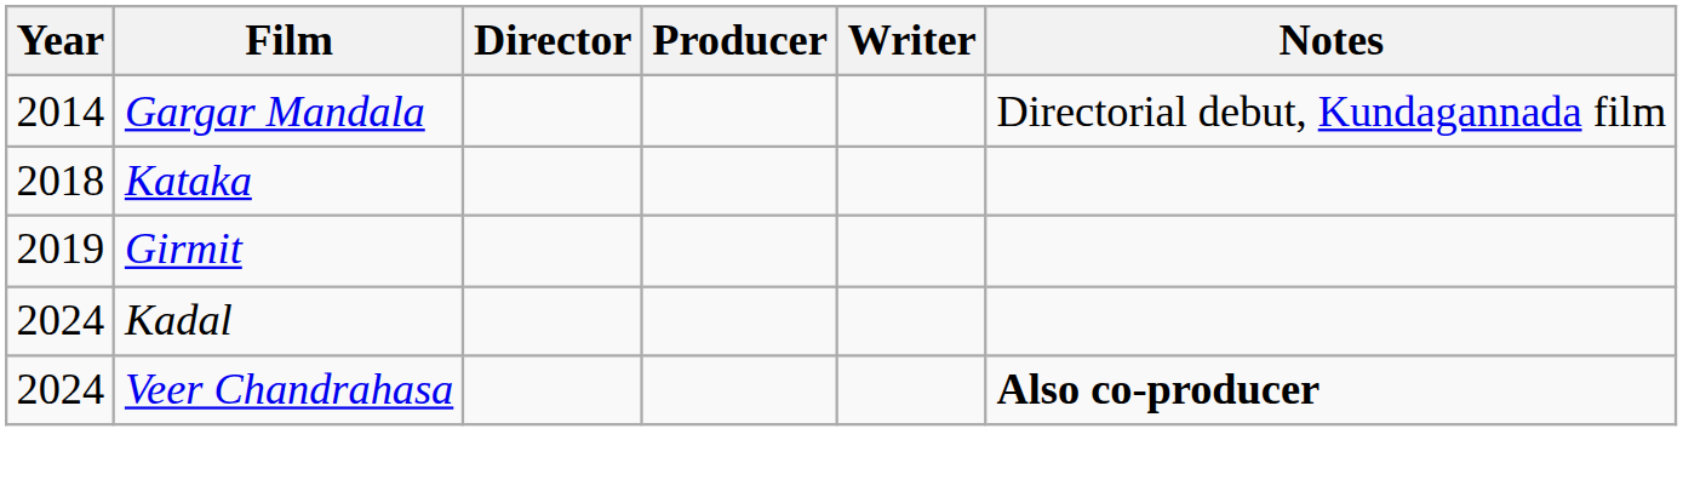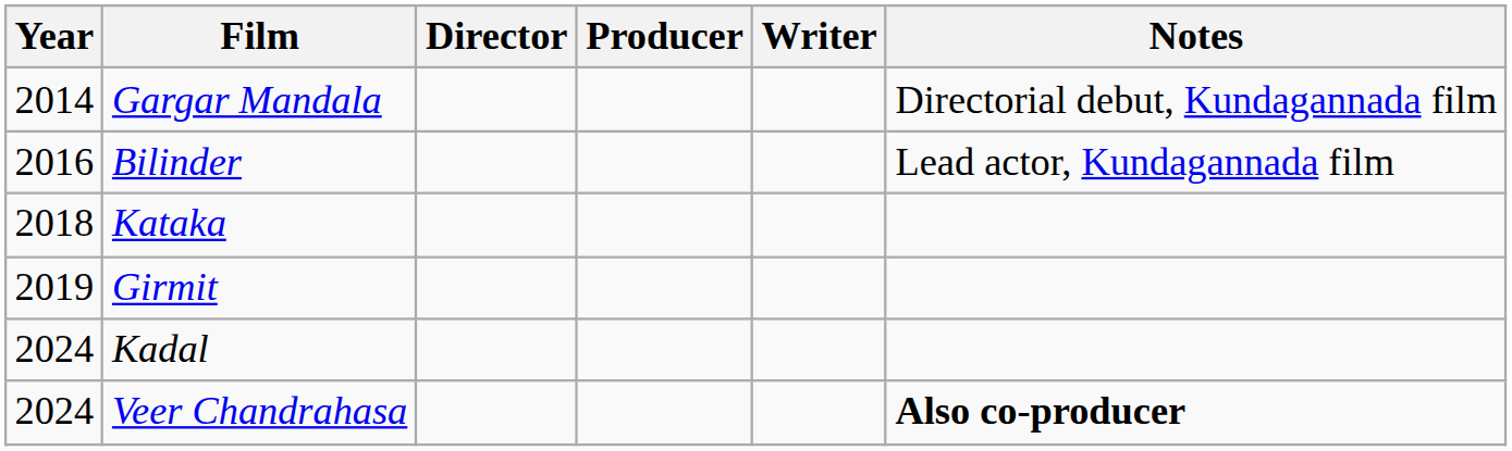+ row: 2016 | Bilinder | Lead actor, Kundagannada film
